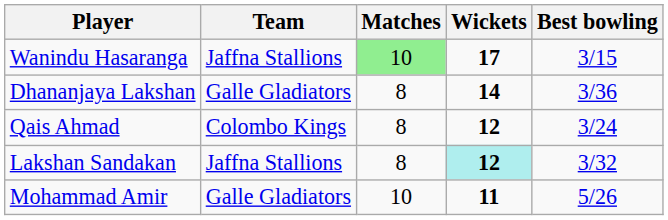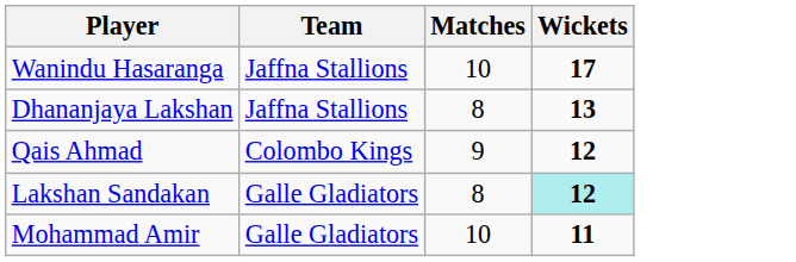- column: Best bowling | 3/15 | 3/36 | 3/24 | 3/32 | 5/26
Wanindu Hasaranga | Matches: lightgreen background -> no background
Dhananjaya Lakshan | Team: Galle Gladiators -> Jaffna Stallions
Dhananjaya Lakshan | Wickets: 14 -> 13
Qais Ahmad | Matches: 8 -> 9
Lakshan Sandakan | Team: Jaffna Stallions -> Galle Gladiators
